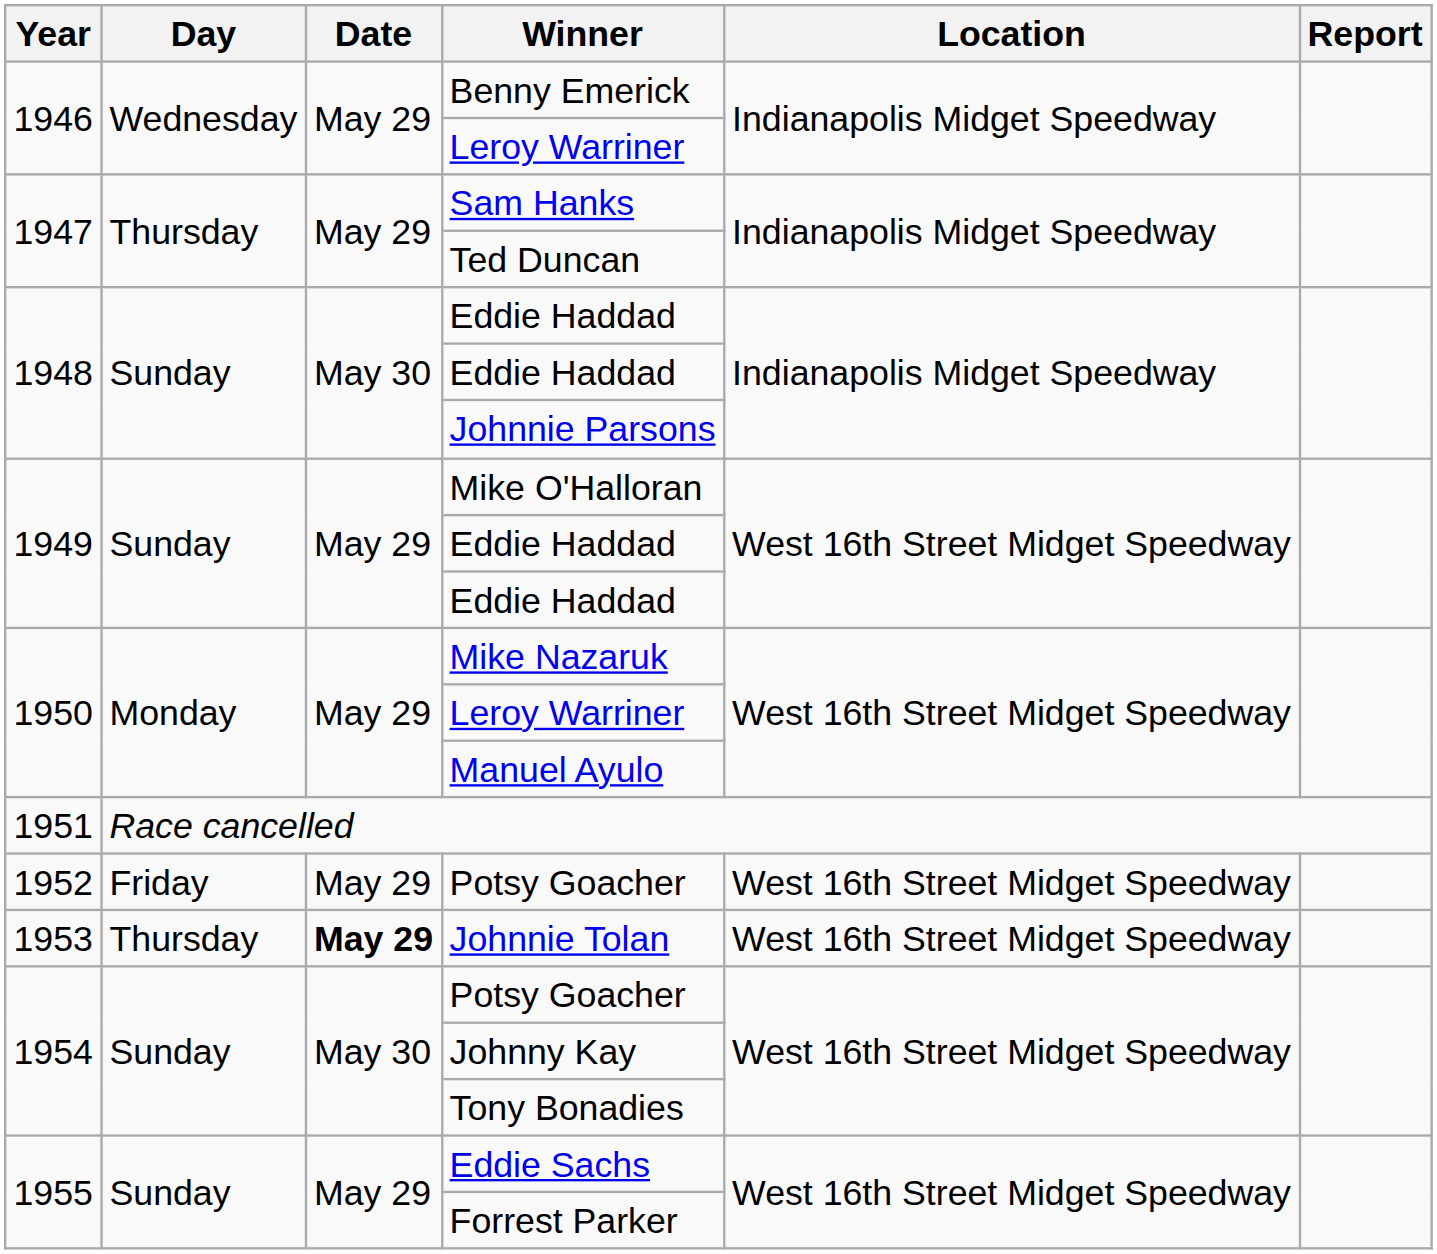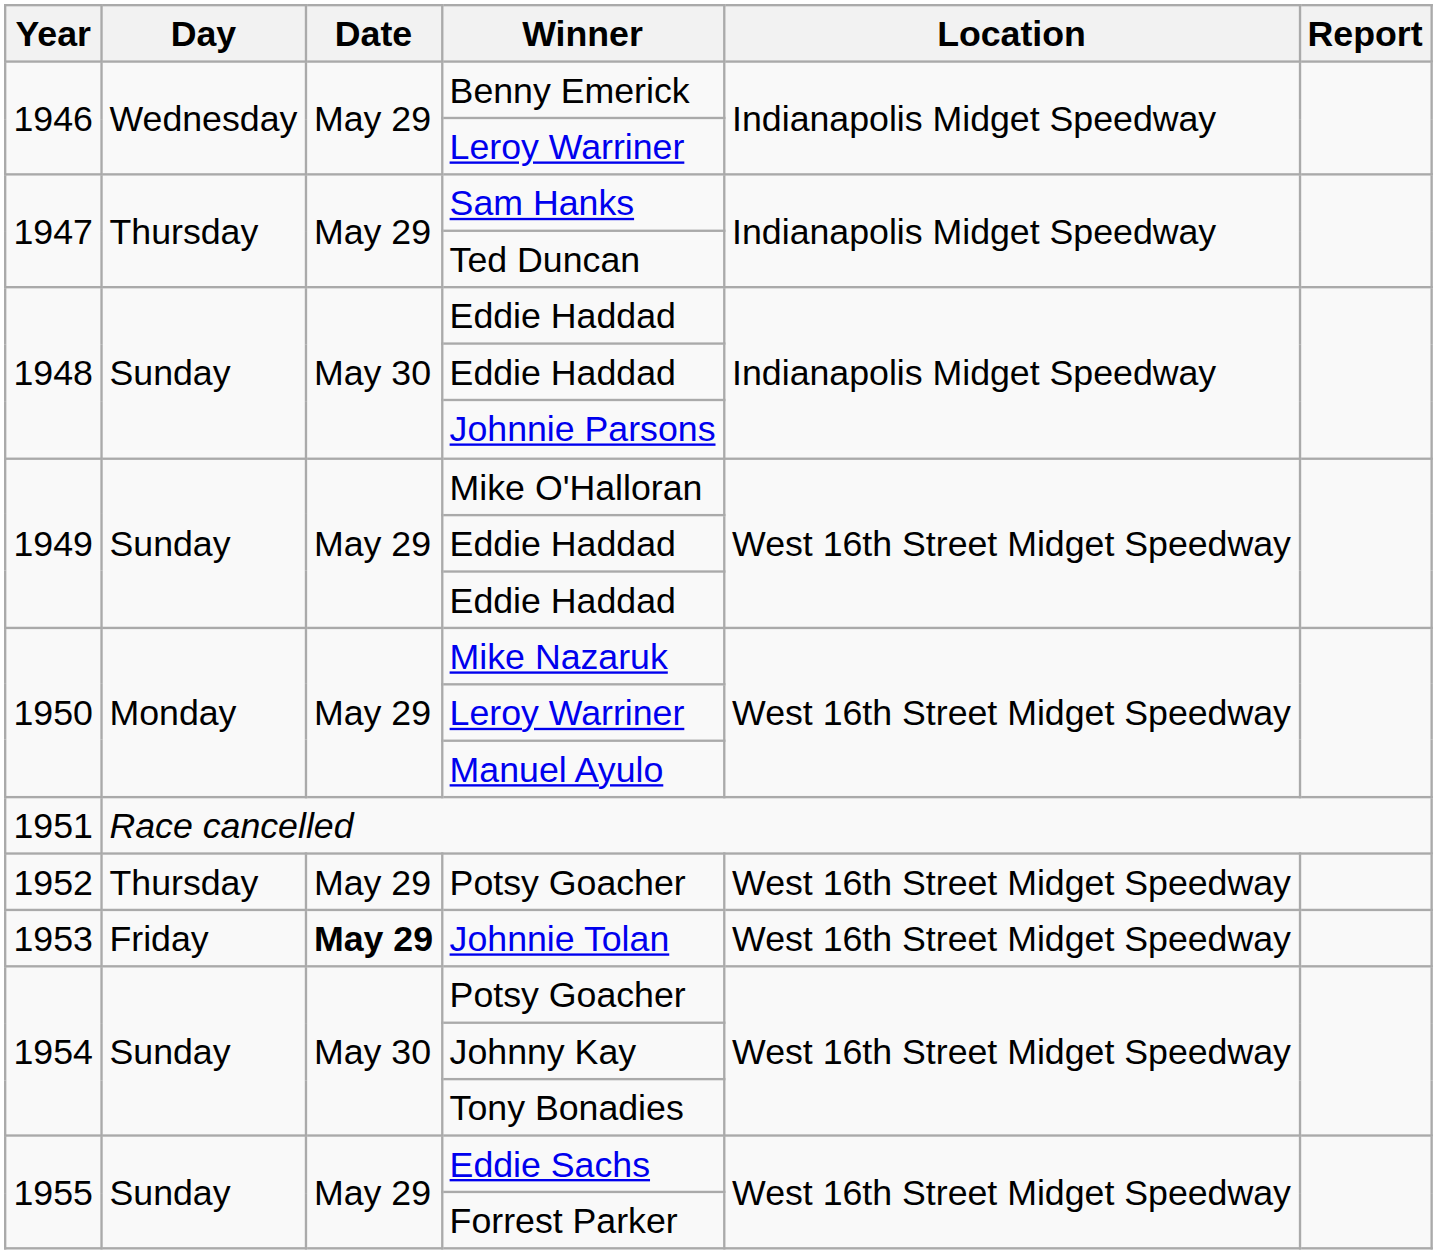1952 / Potsy Goacher | Day: Friday -> Thursday
Johnnie Tolan | Day: Thursday -> Friday
